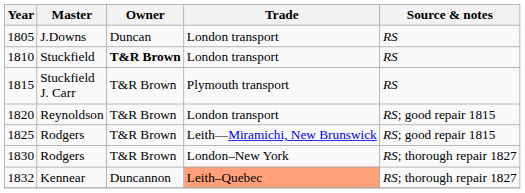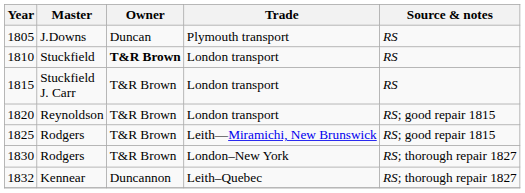1805 | Trade: London transport -> Plymouth transport
1815 | Trade: Plymouth transport -> London transport
1832 | Trade: lightsalmon background -> no background
